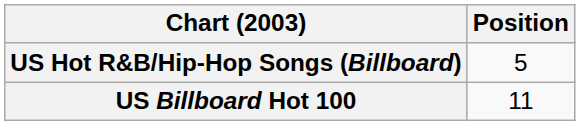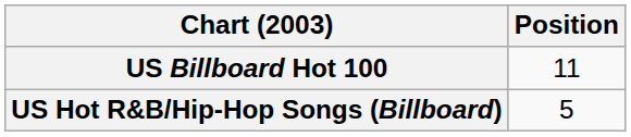rows swapped: US Billboard Hot 100 <-> US Hot R&B/Hip-Hop Songs (Billboard)
